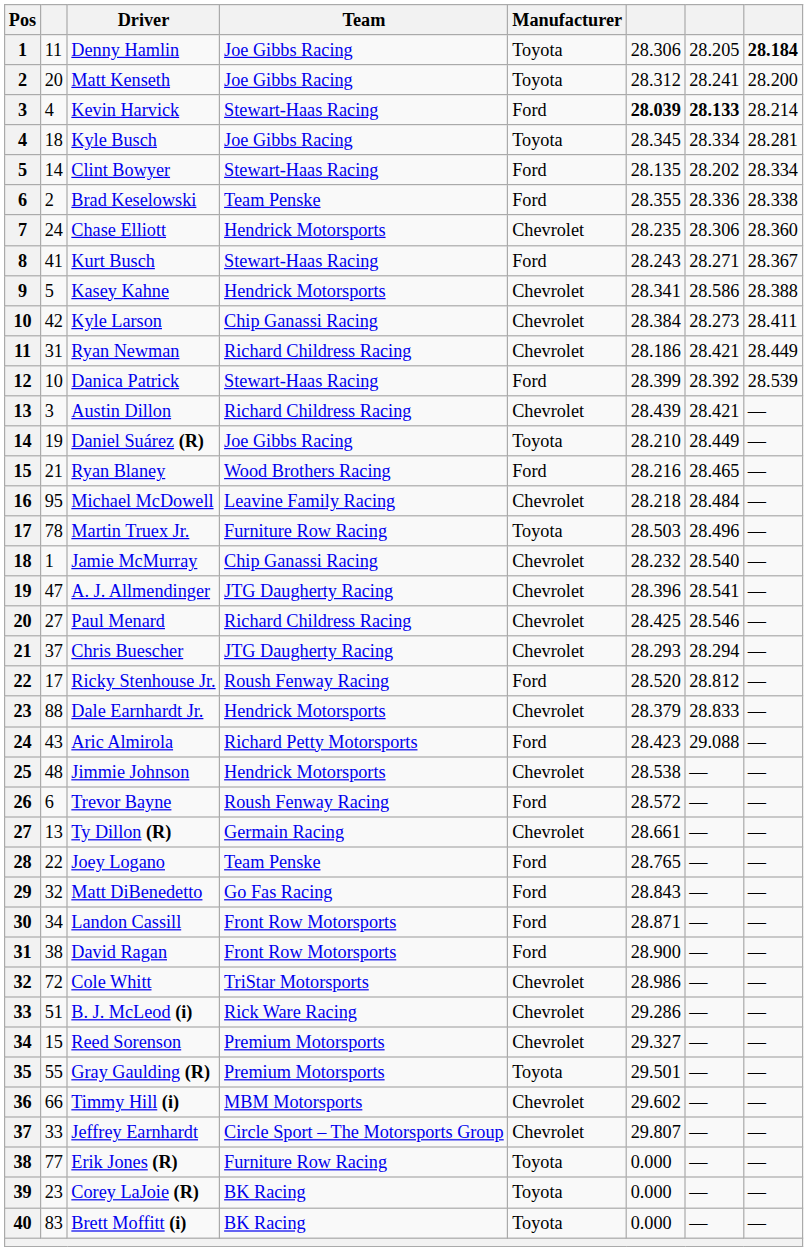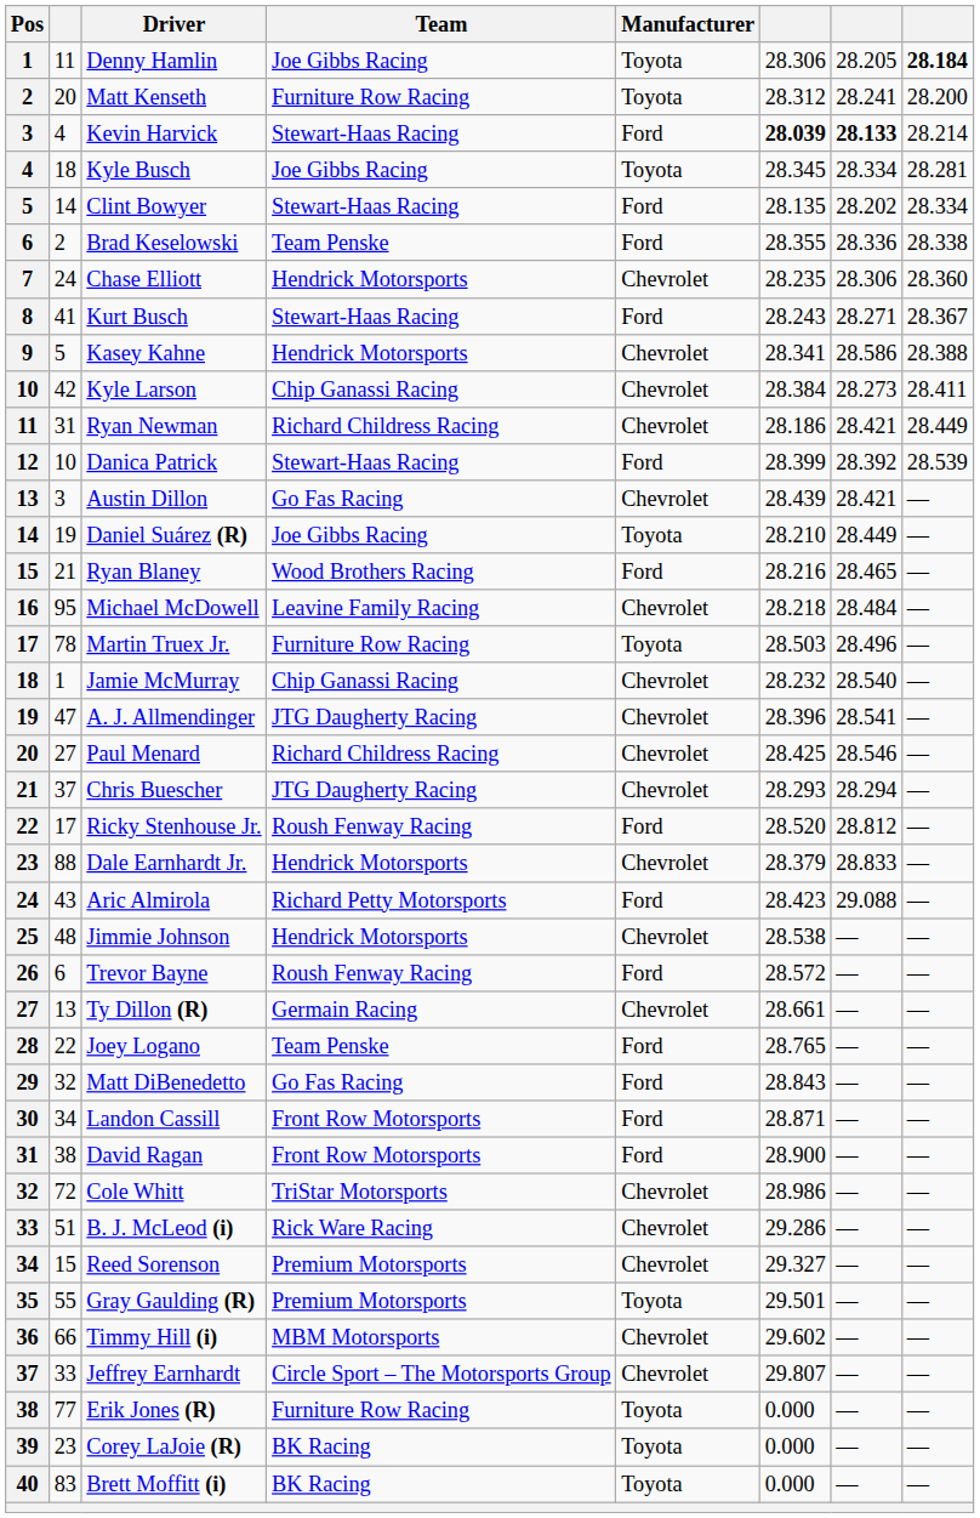Matt Kenseth | Team: Joe Gibbs Racing -> Furniture Row Racing
Austin Dillon | Team: Richard Childress Racing -> Go Fas Racing
